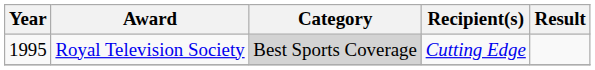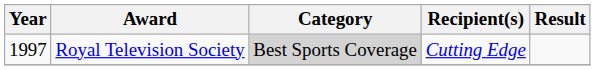Royal Television Society | Year: 1995 -> 1997
